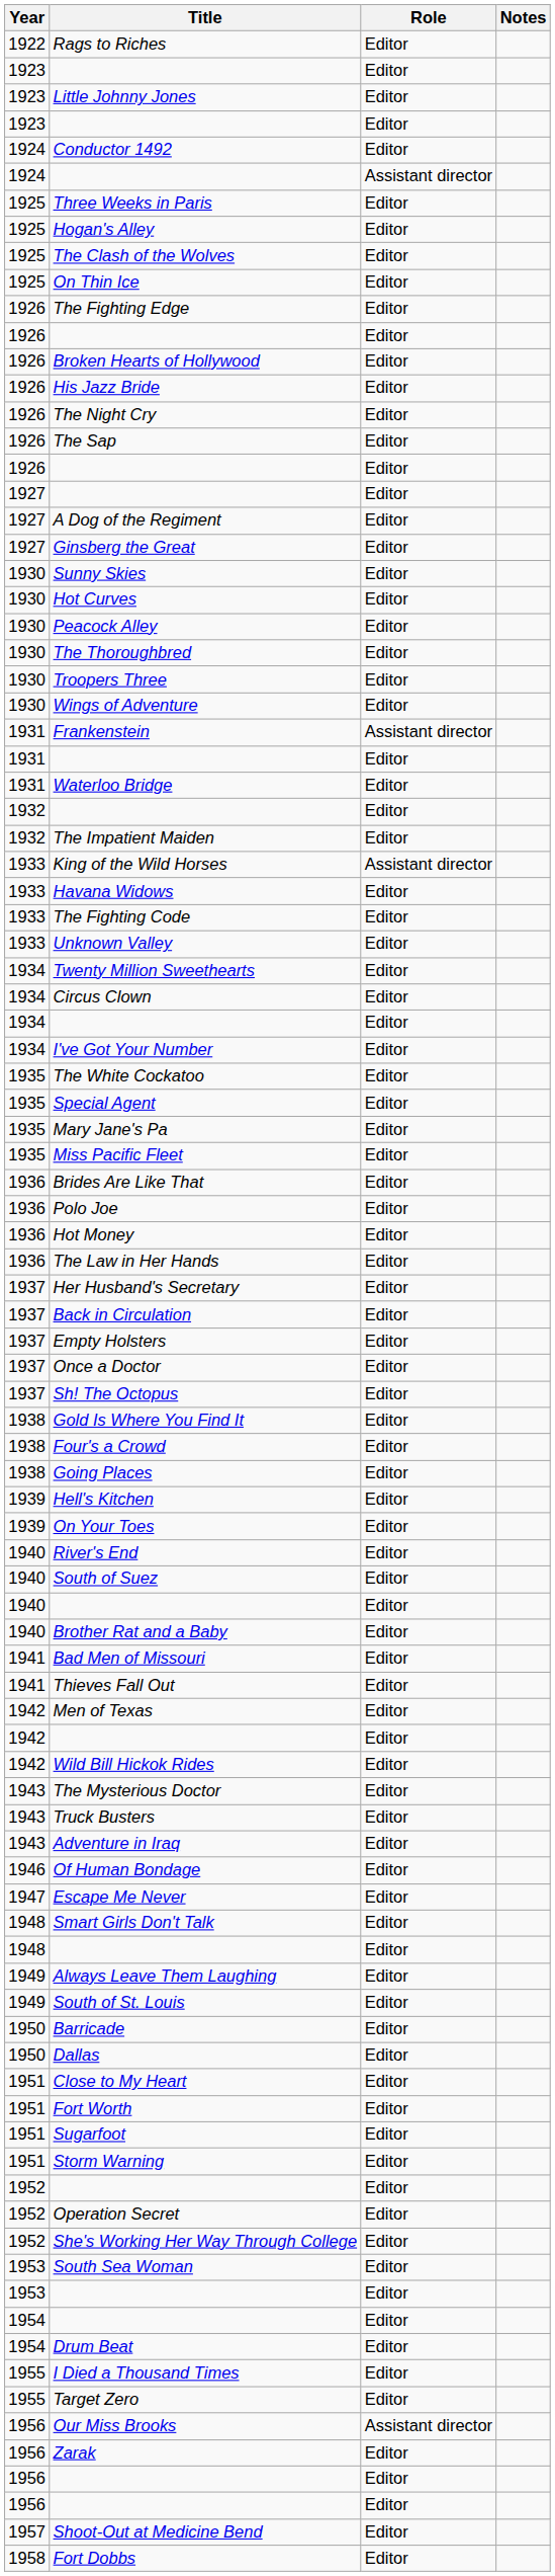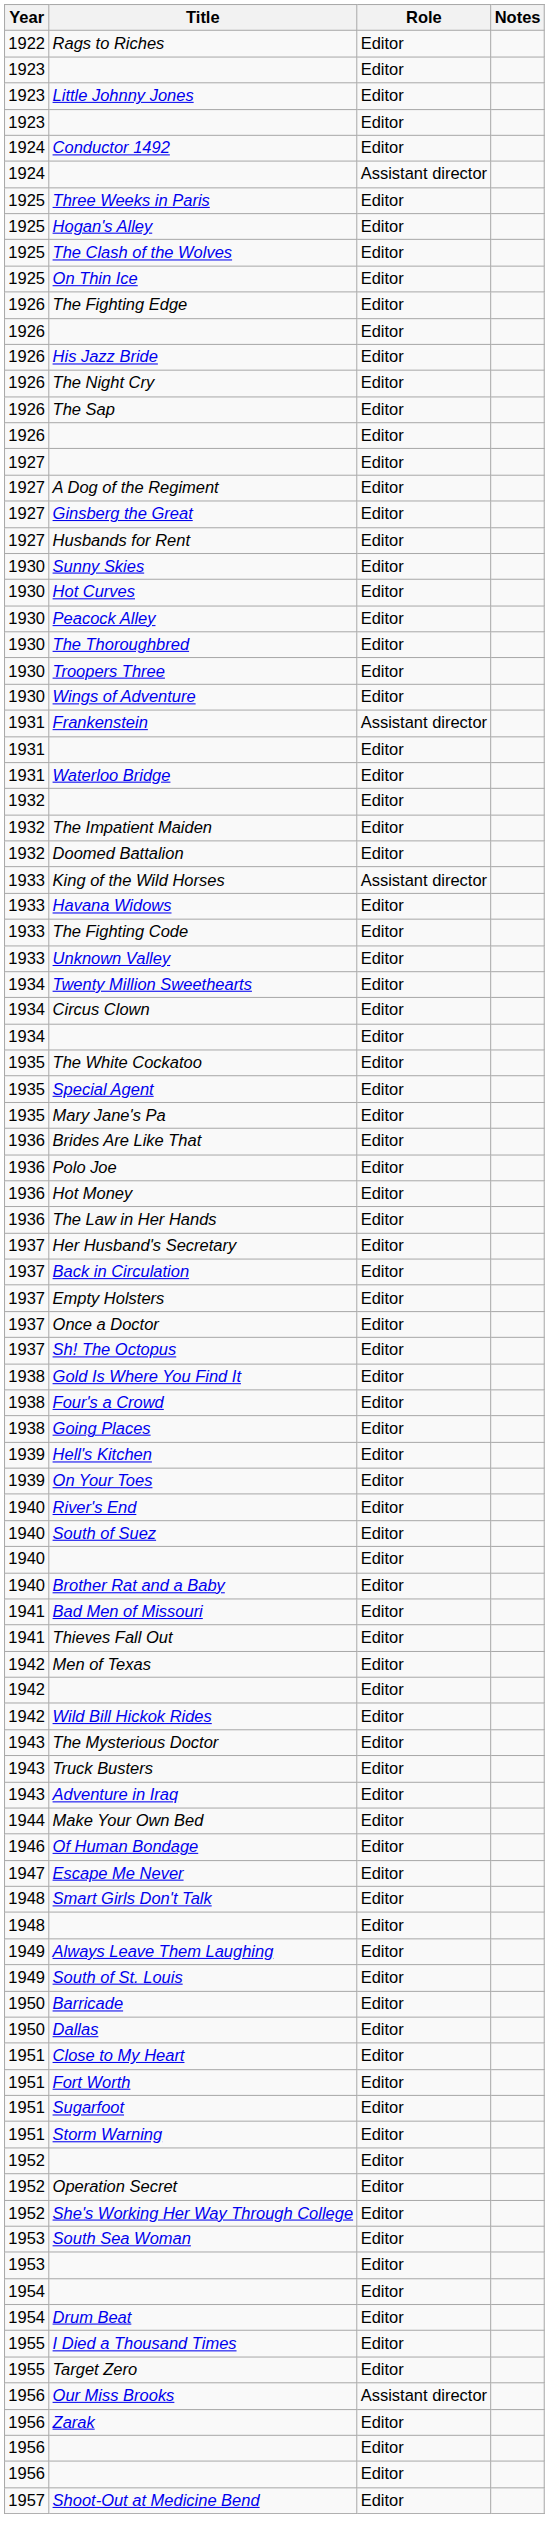- row: 1926 | Broken Hearts of Hollywood | Editor
+ row: 1927 | Husbands for Rent | Editor
+ row: 1932 | Doomed Battalion | Editor
- row: 1934 | I've Got Your Number | Editor
- row: 1935 | Miss Pacific Fleet | Editor
+ row: 1944 | Make Your Own Bed | Editor
- row: 1958 | Fort Dobbs | Editor
